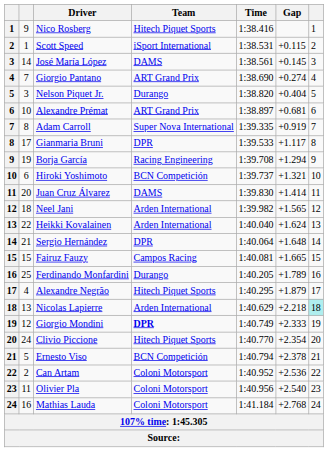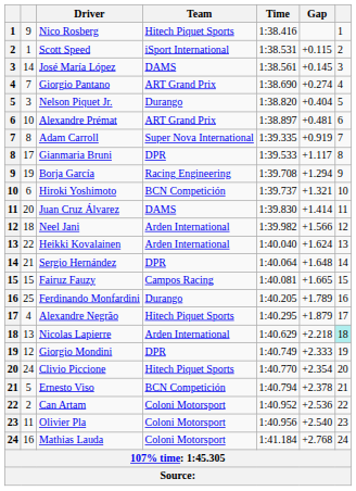Alexandre Prémat | Gap: +0.681 -> +0.481
Neel Jani | Gap: +1.565 -> +1.566
Giorgio Mondini | Team: bold -> normal
